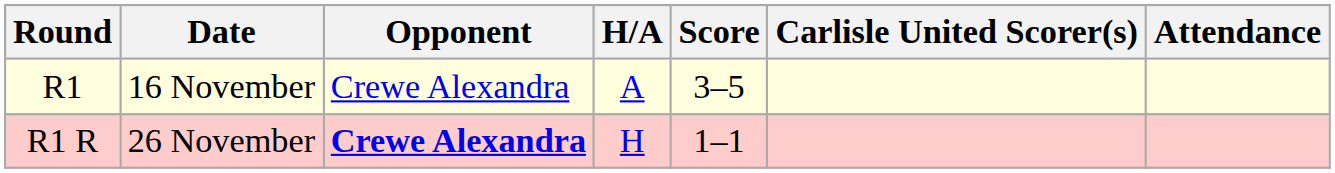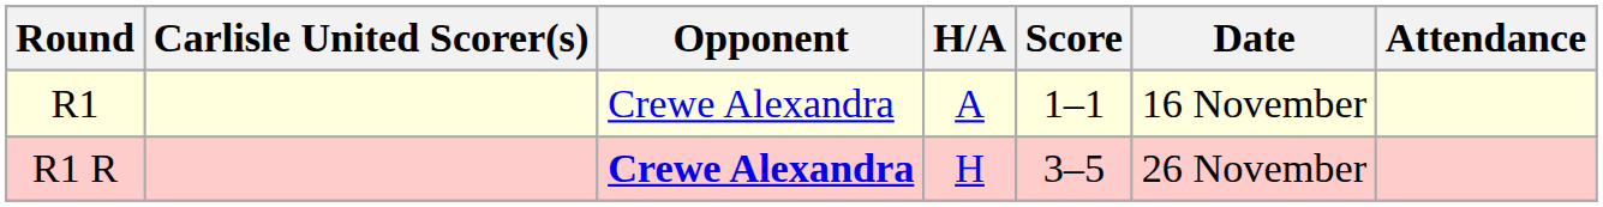columns swapped: Date <-> Carlisle United Scorer(s)
R1 | Score: 3–5 -> 1–1
R1 R | Score: 1–1 -> 3–5
